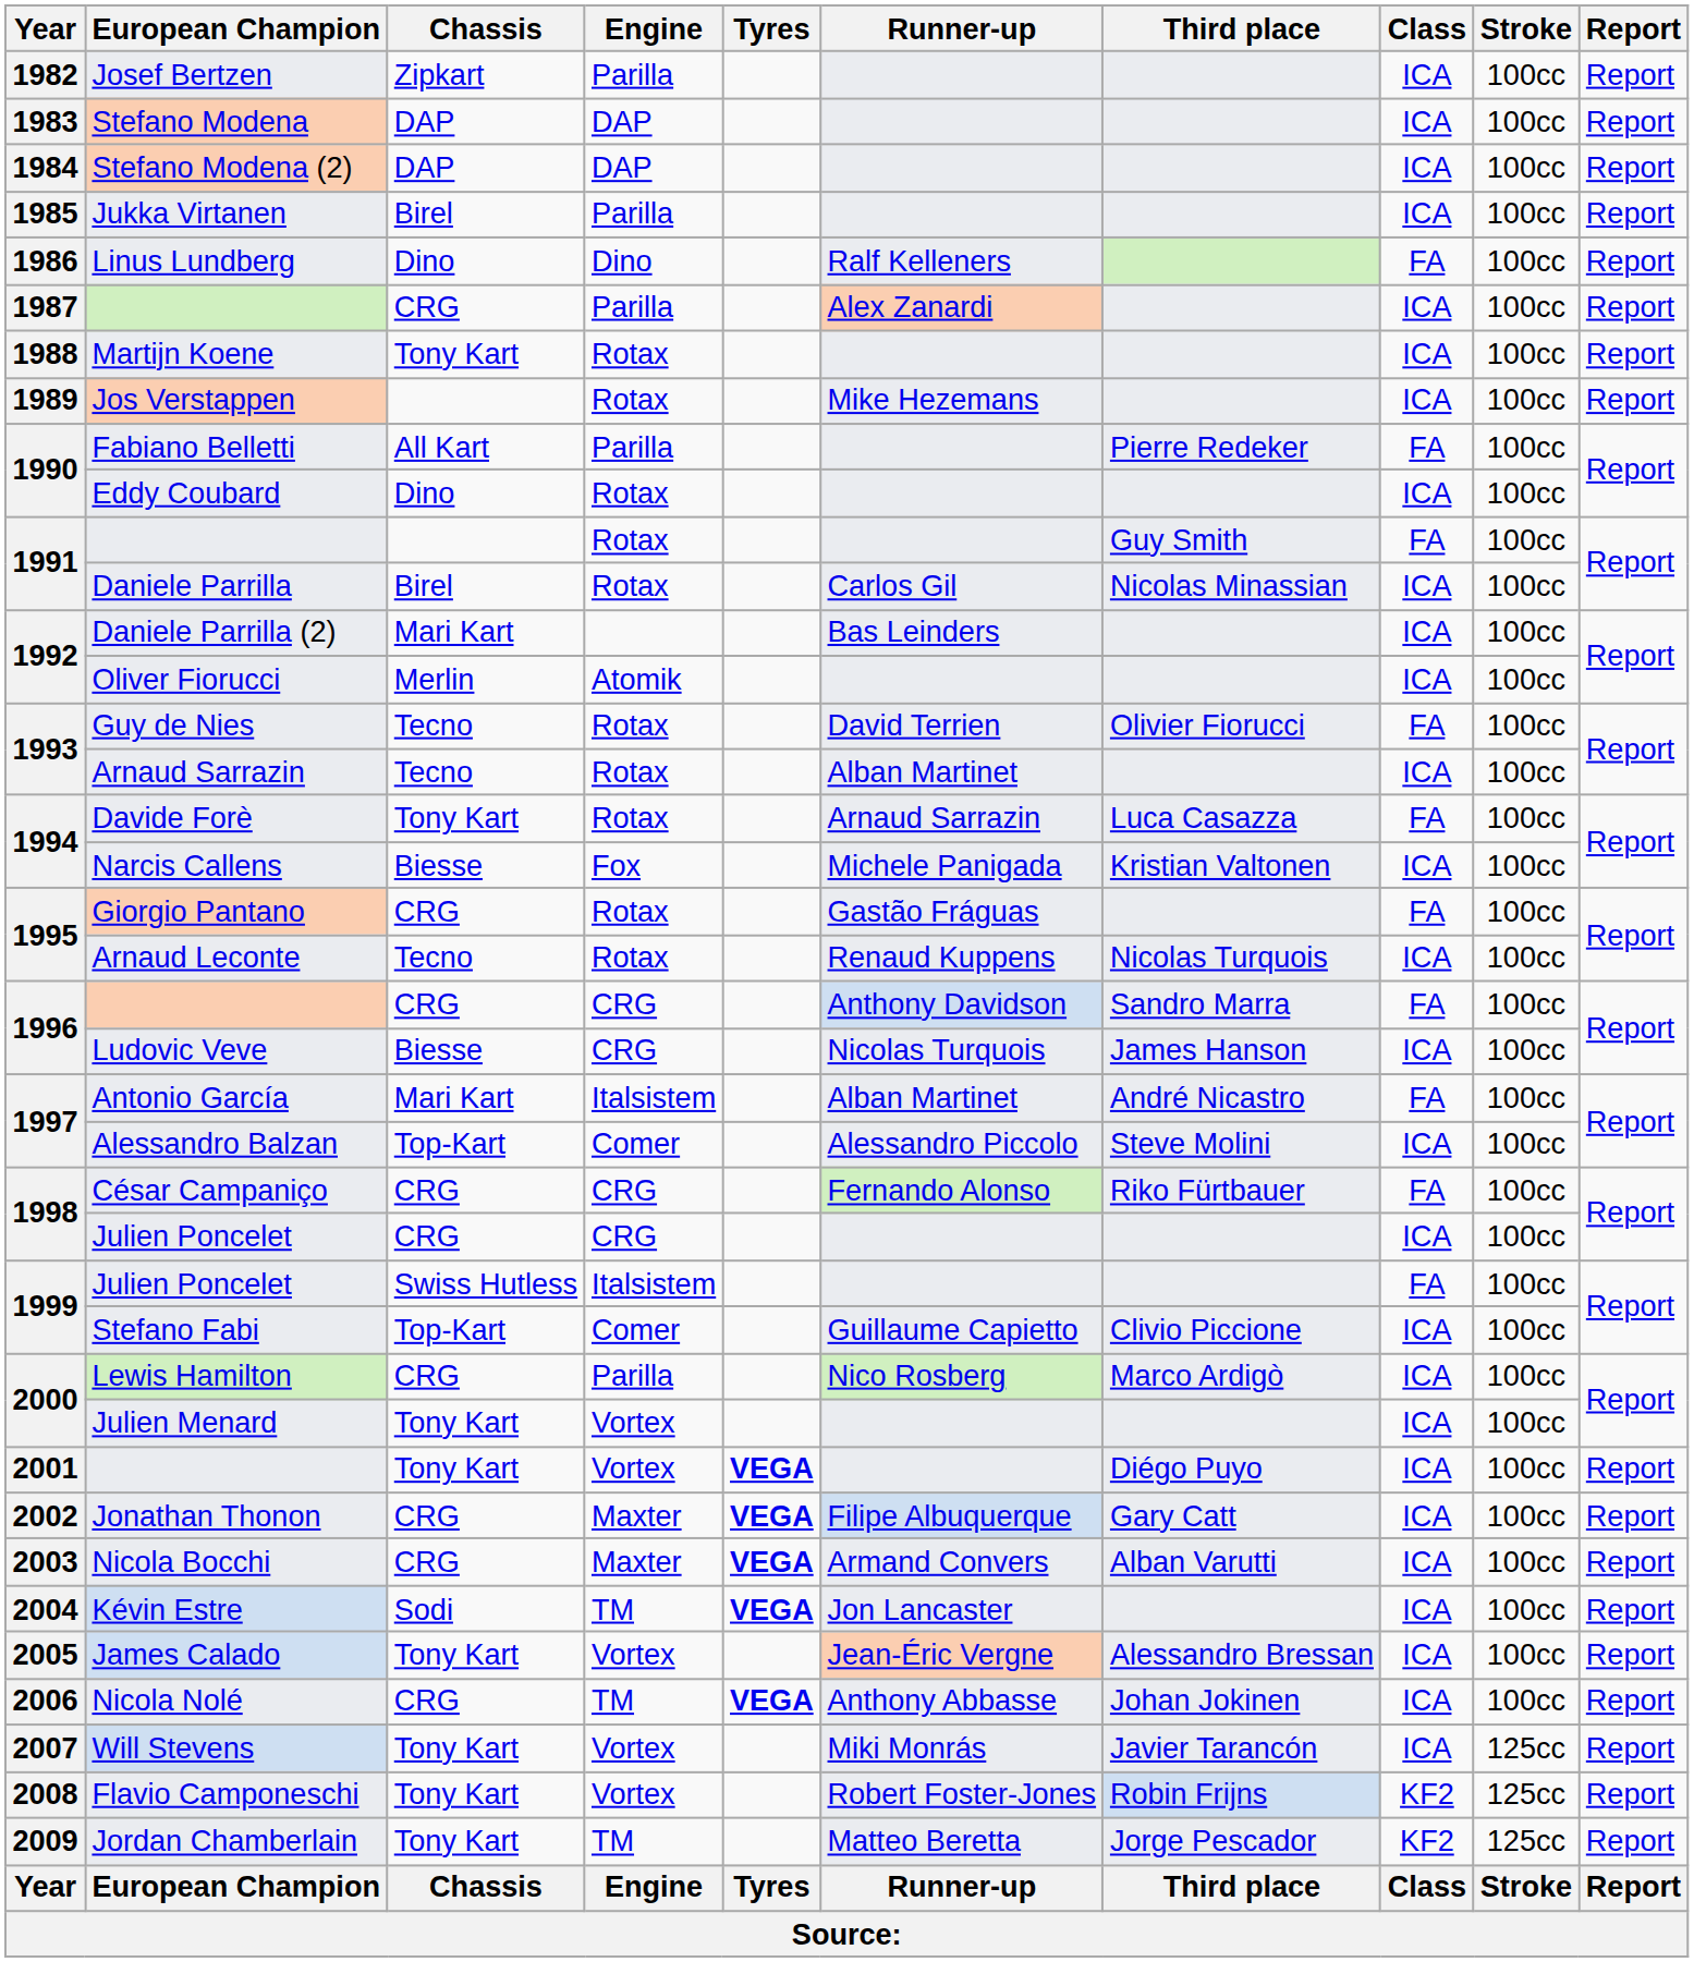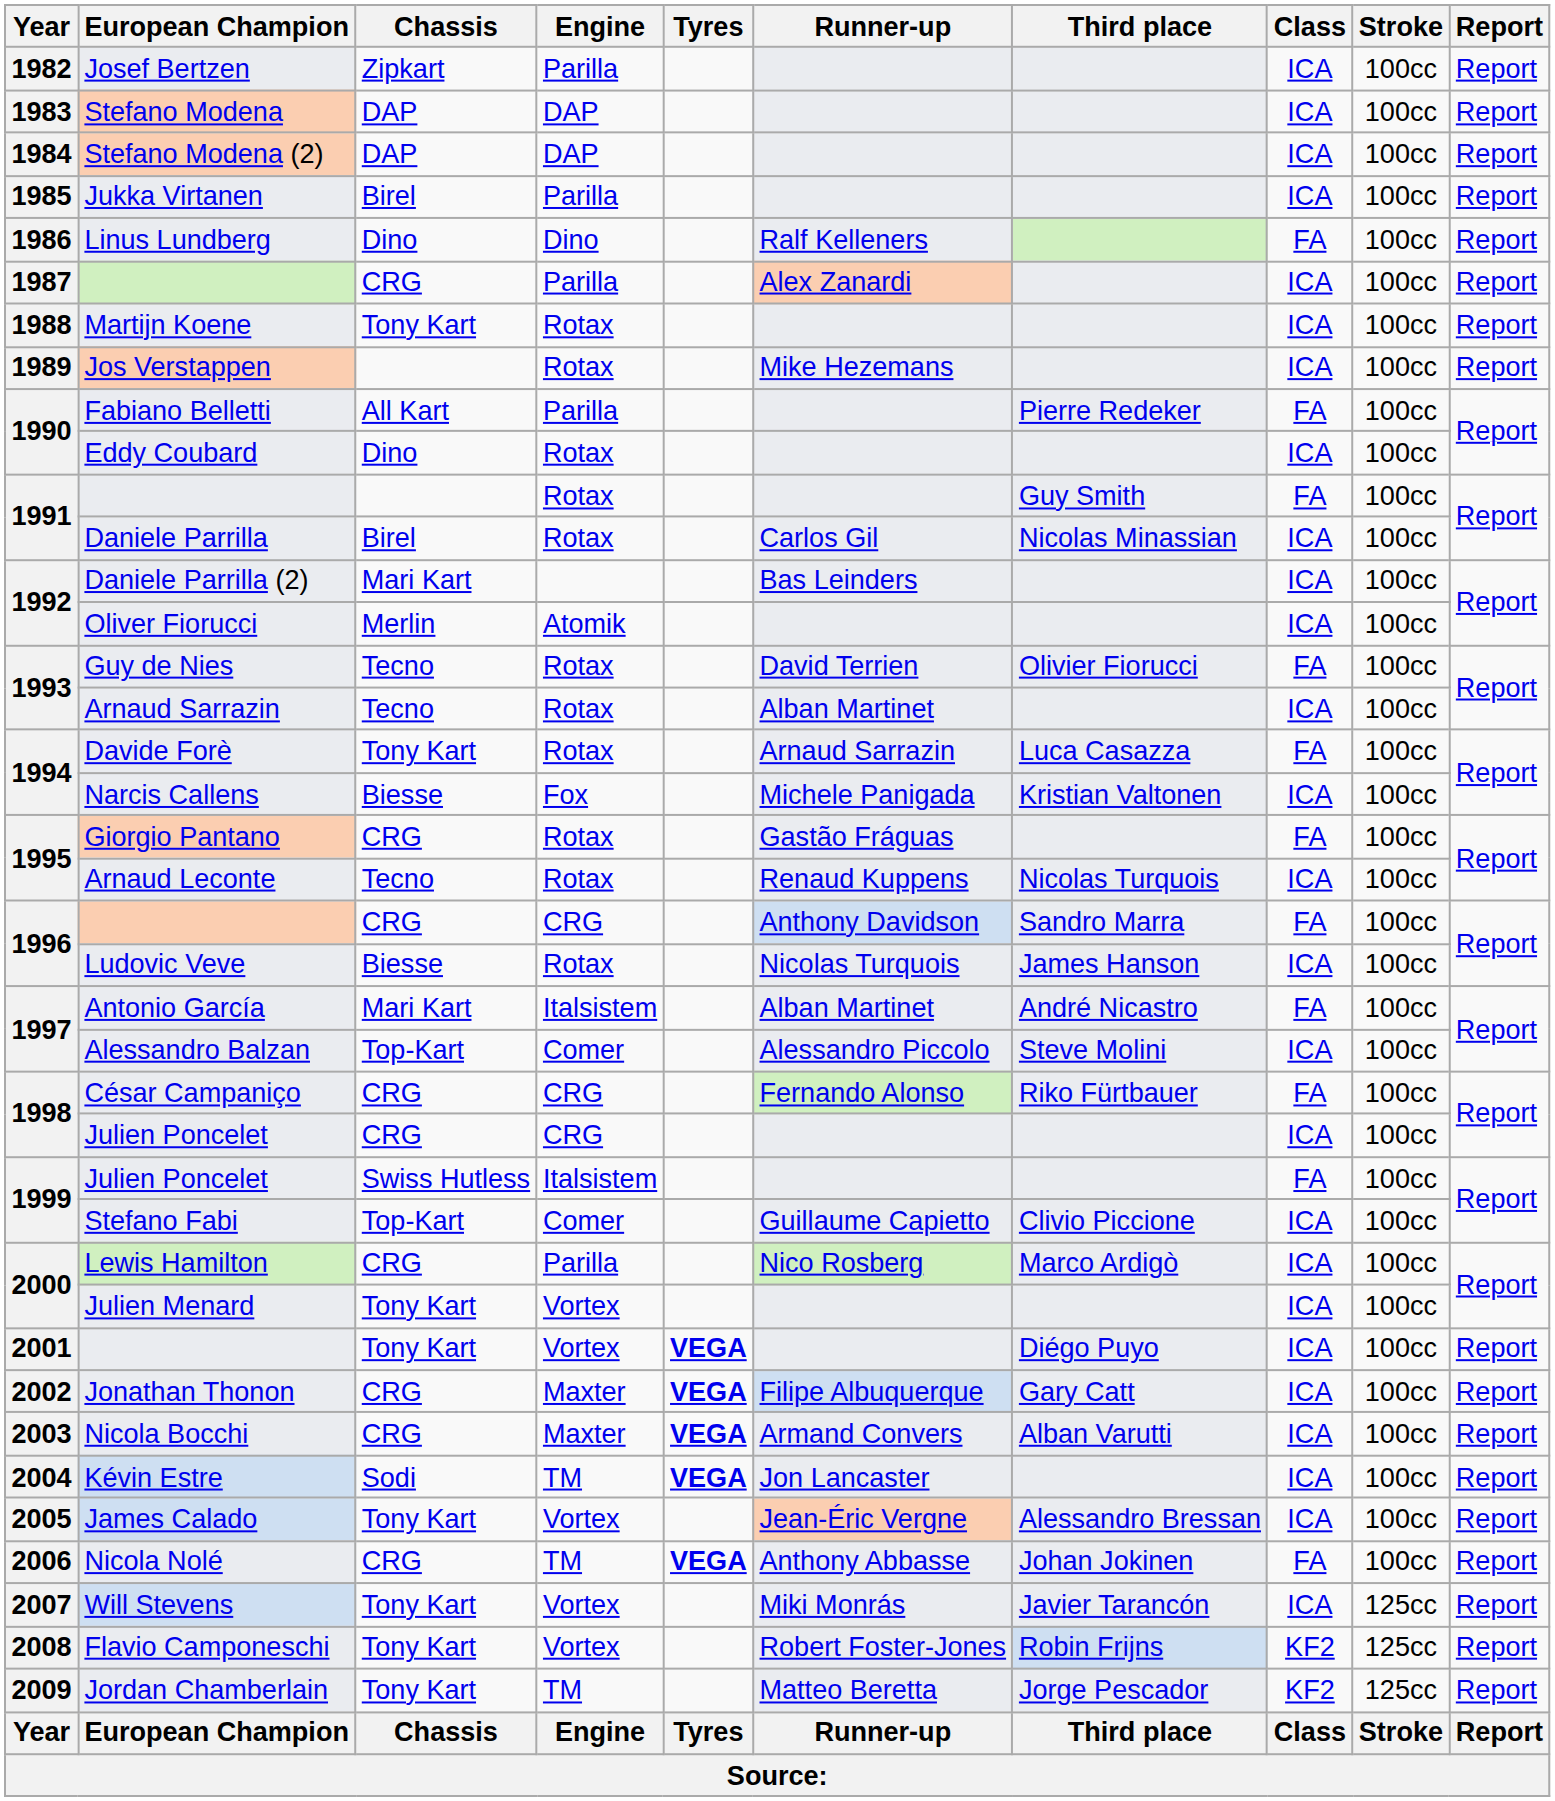Ludovic Veve | Engine: CRG -> Rotax
Nicola Nolé | Class: ICA -> FA
